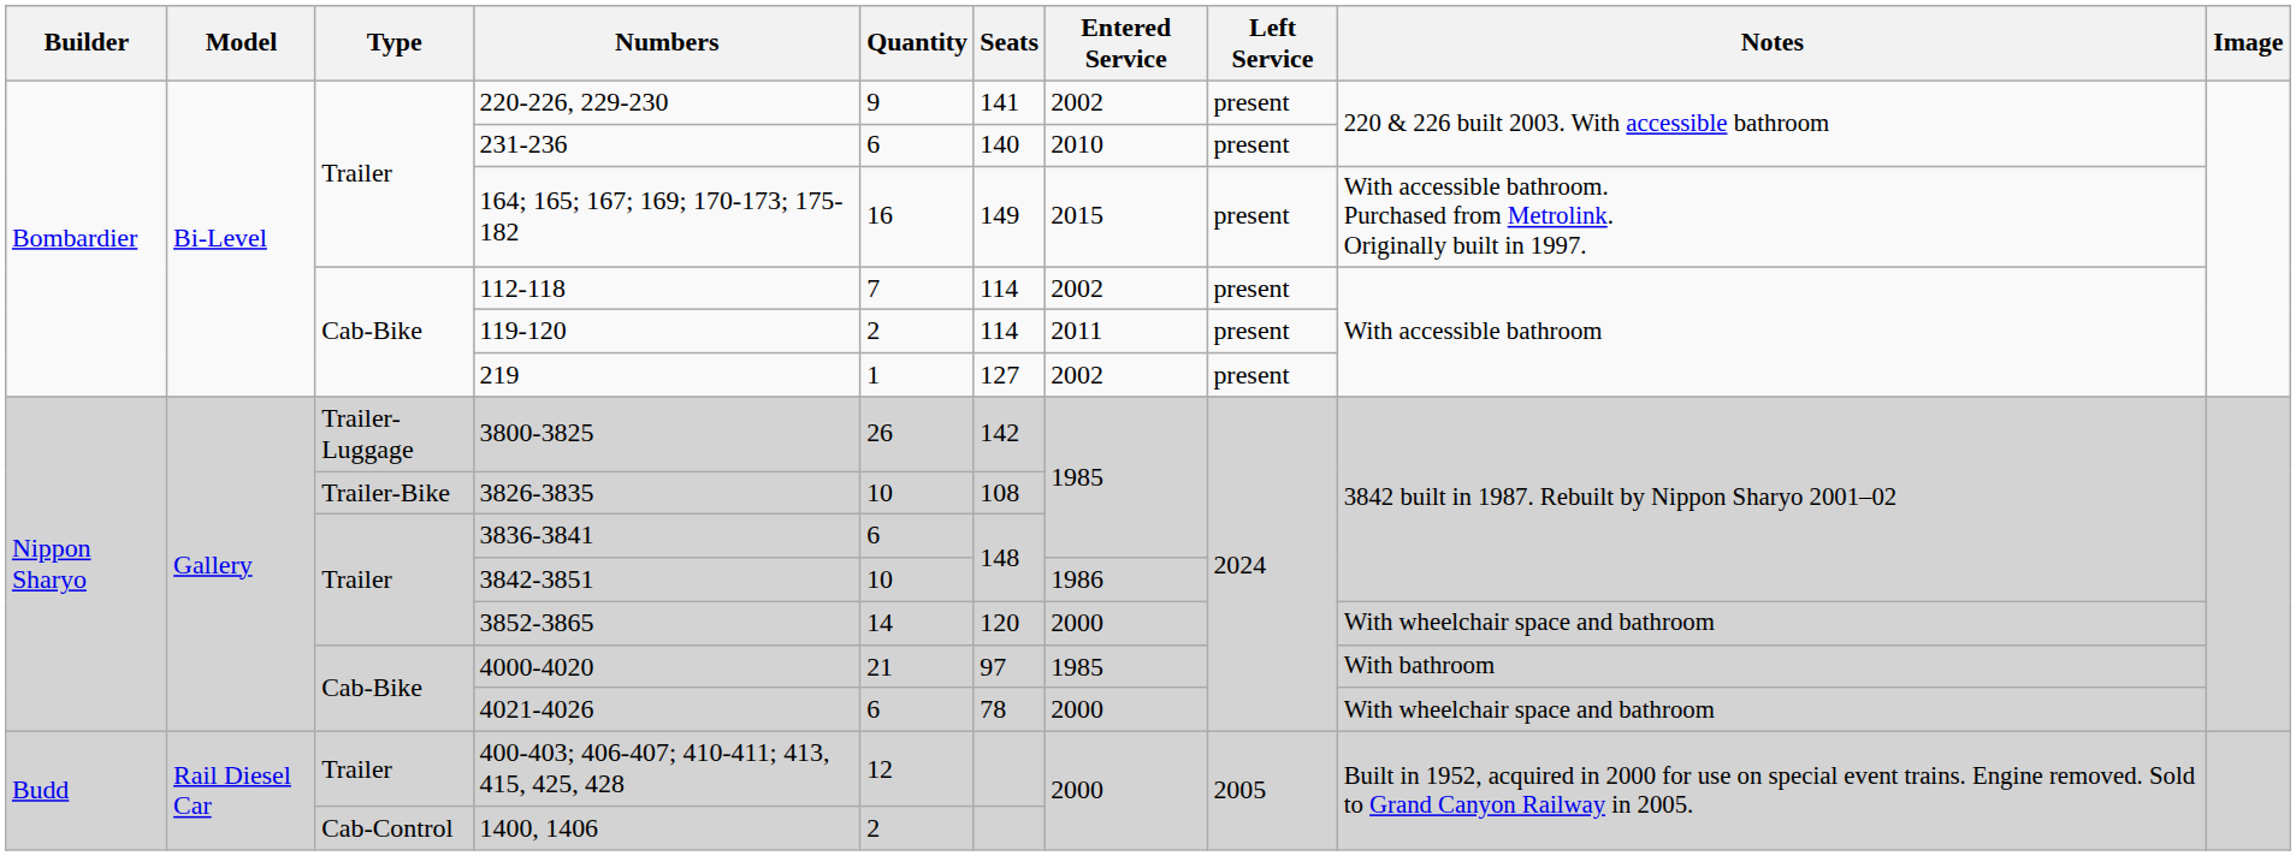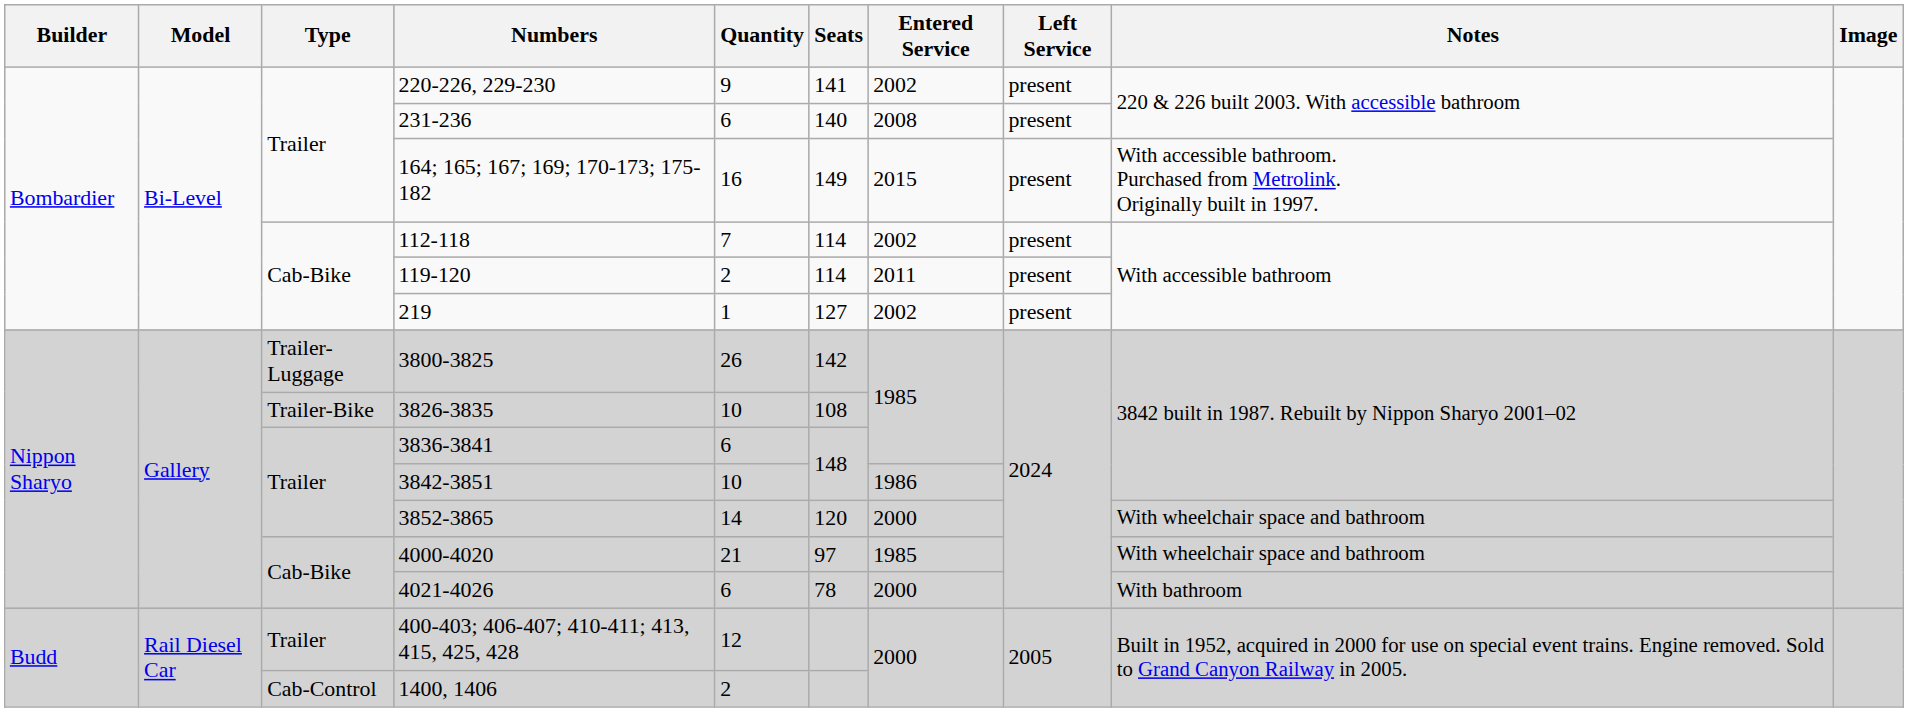231-236 | Entered Service: 2010 -> 2008
4000-4020 | Notes: With bathroom -> With wheelchair space and bathroom
4021-4026 | Notes: With wheelchair space and bathroom -> With bathroom
